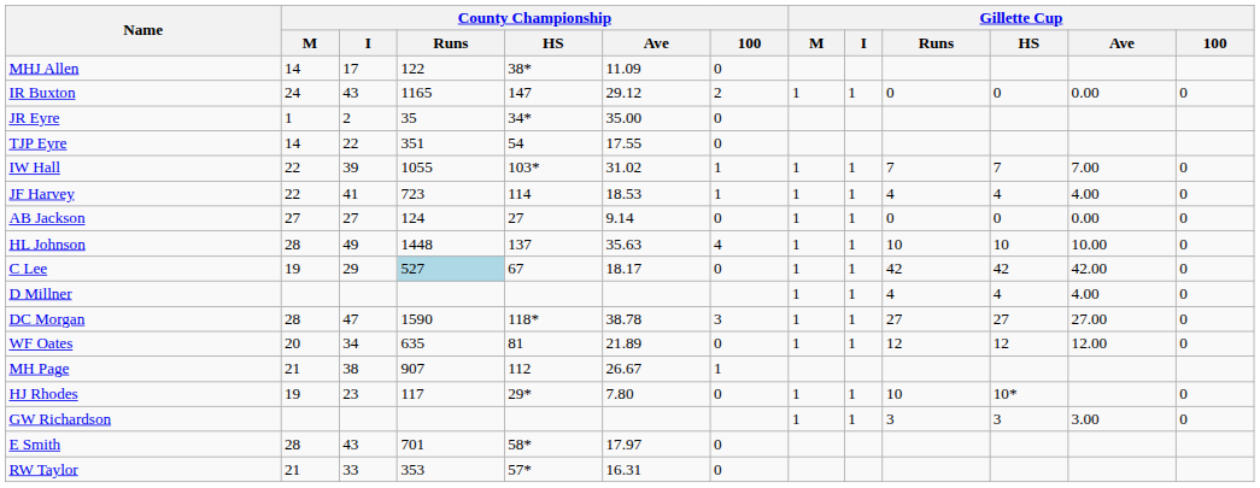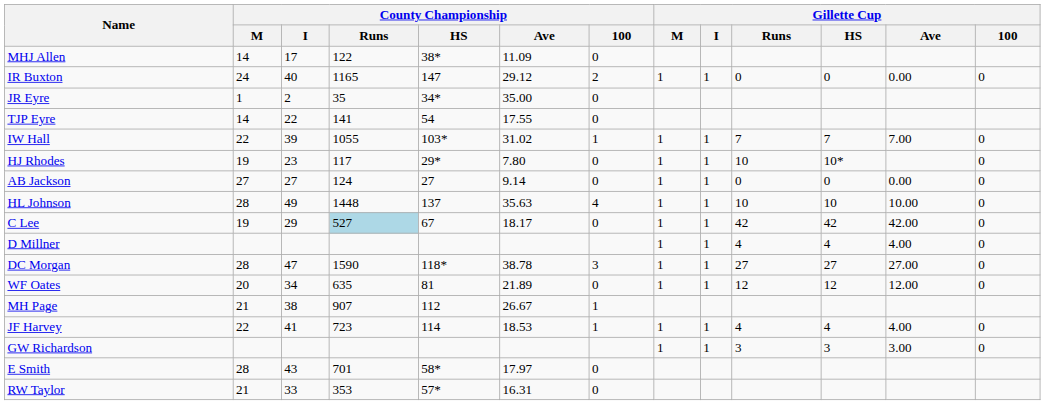IR Buxton | County Championship / I: 43 -> 40
TJP Eyre | County Championship / Runs: 351 -> 141
rows swapped: JF Harvey <-> HJ Rhodes
